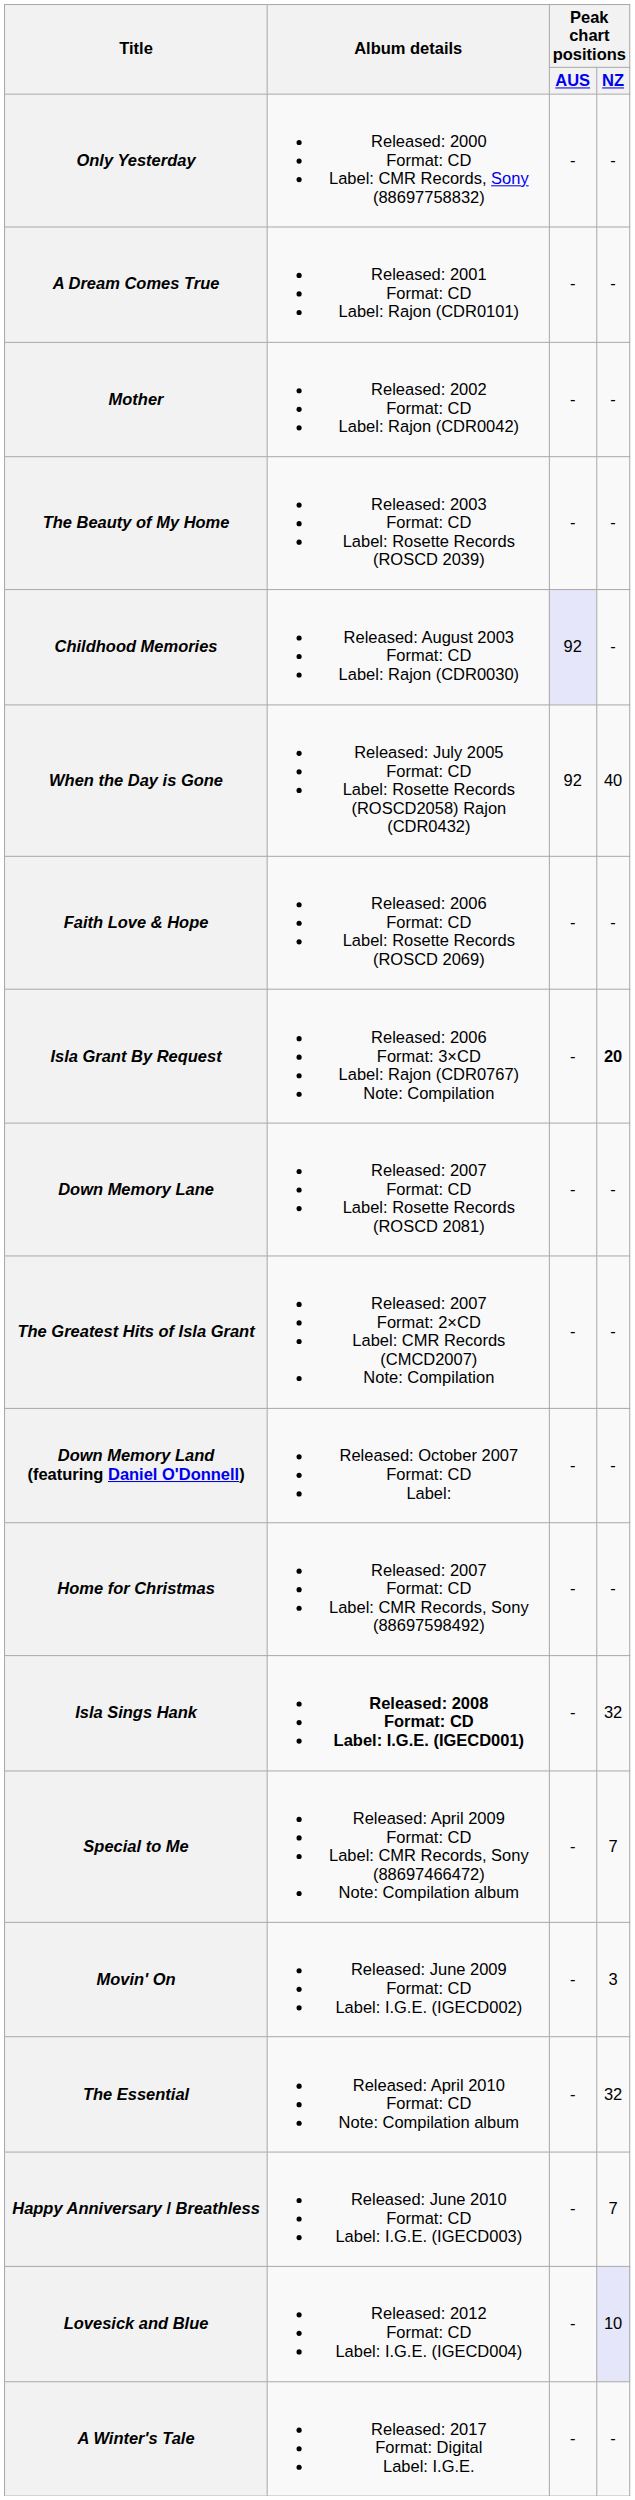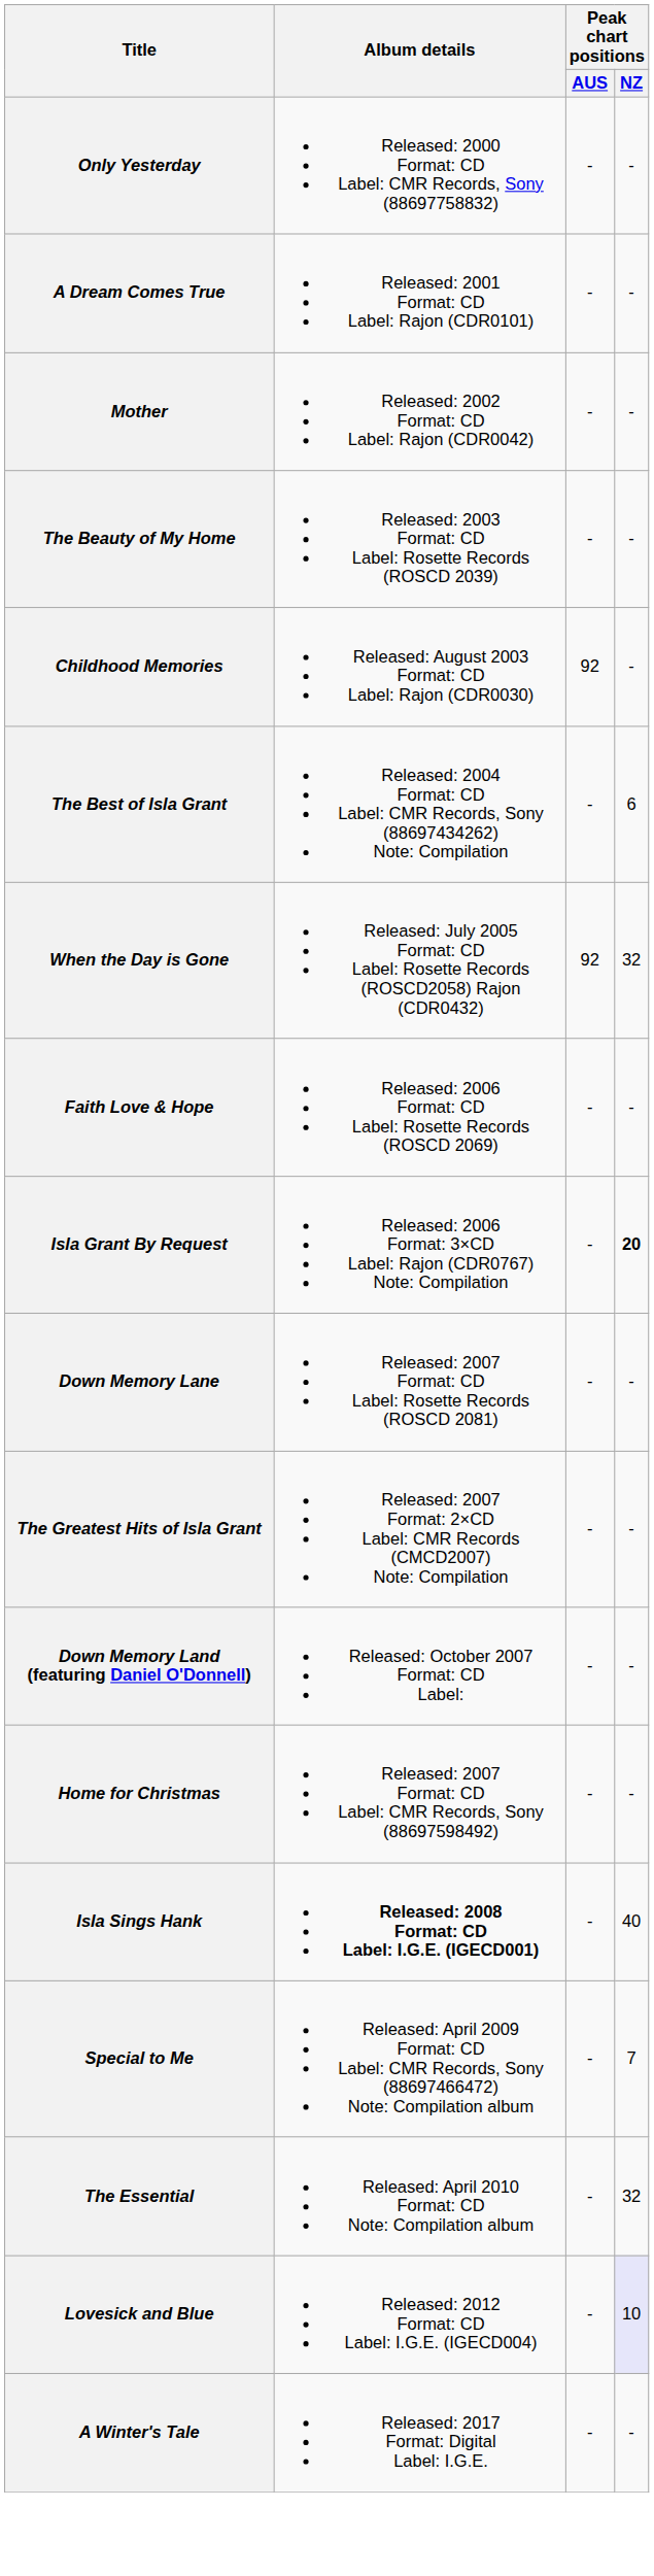Childhood Memories | Peak chart positions / AUS: lavender background -> no background
+ row: The Best of Isla Grant | Released: 2004 Format: CD Label: CMR Records, Sony (88697434262) Note: Compilation | - | 6
When the Day is Gone | Peak chart positions / NZ: 40 -> 32
Isla Sings Hank | Peak chart positions / NZ: 32 -> 40
- row: Movin' On | Released: June 2009 Format: CD Label: I.G.E. (IGECD002) | - | 3
- row: Happy Anniversary / Breathless | Released: June 2010 Format: CD Label: I.G.E. (IGECD003) | - | 7
